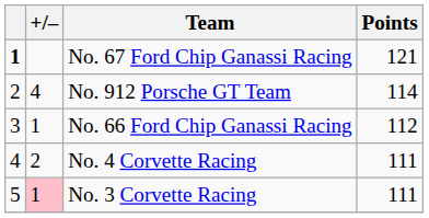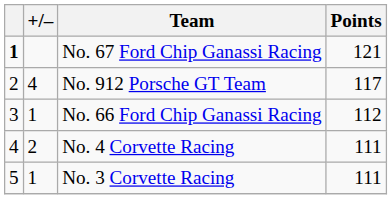No. 912 Porsche GT Team | Points: 114 -> 117
No. 3 Corvette Racing | +/–: pink background -> no background
